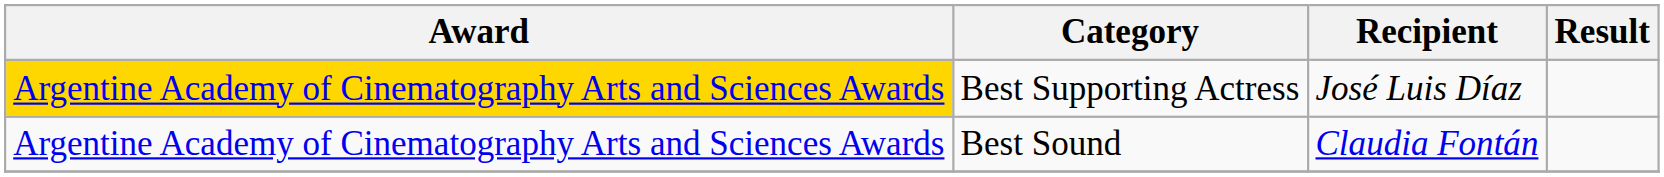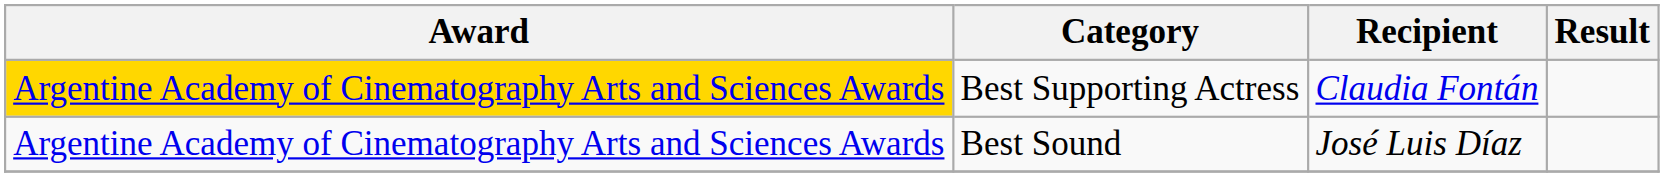Best Supporting Actress | Recipient: José Luis Díaz -> Claudia Fontán
Best Sound | Recipient: Claudia Fontán -> José Luis Díaz
